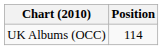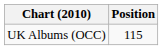UK Albums (OCC) | Position: 114 -> 115
